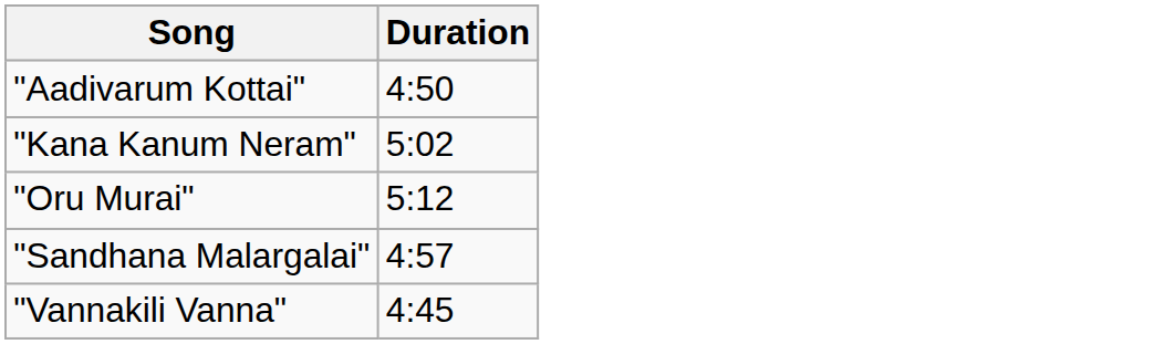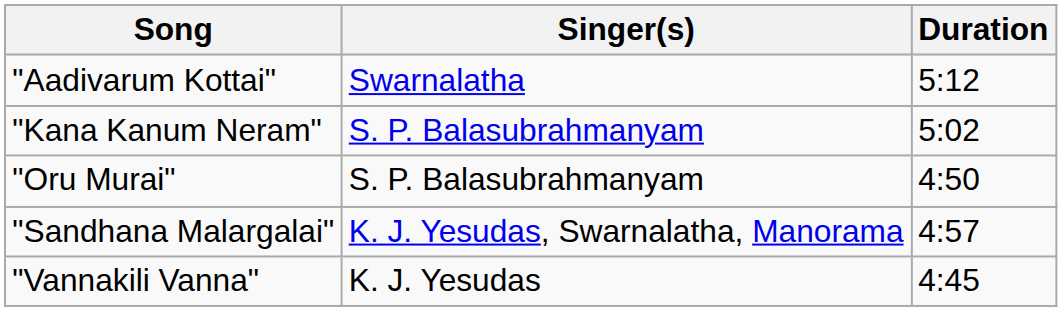+ column: Singer(s) | Swarnalatha | S. P. Balasubrahmanyam | S. P. Balasubrahmanyam | K. J. Yesudas, Swarnalatha, Manorama | K. J. Yesudas
"Aadivarum Kottai" | Duration: 4:50 -> 5:12
"Oru Murai" | Duration: 5:12 -> 4:50
